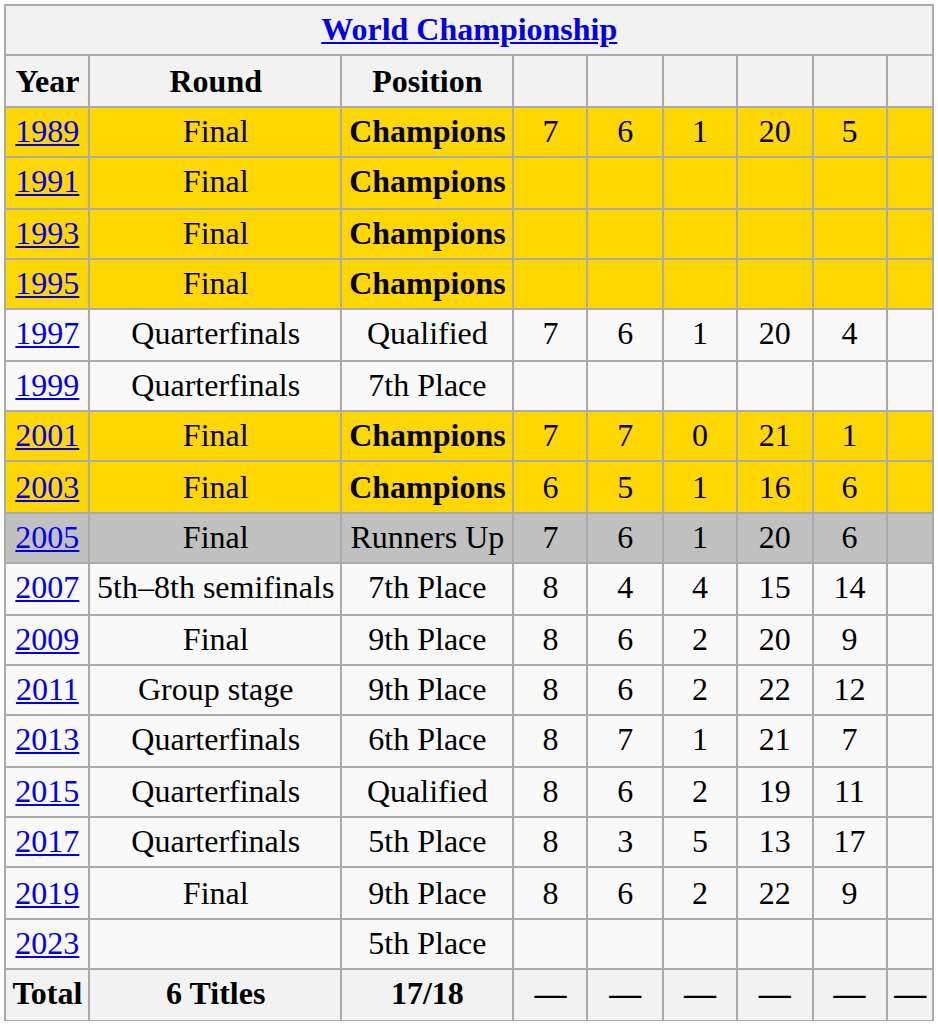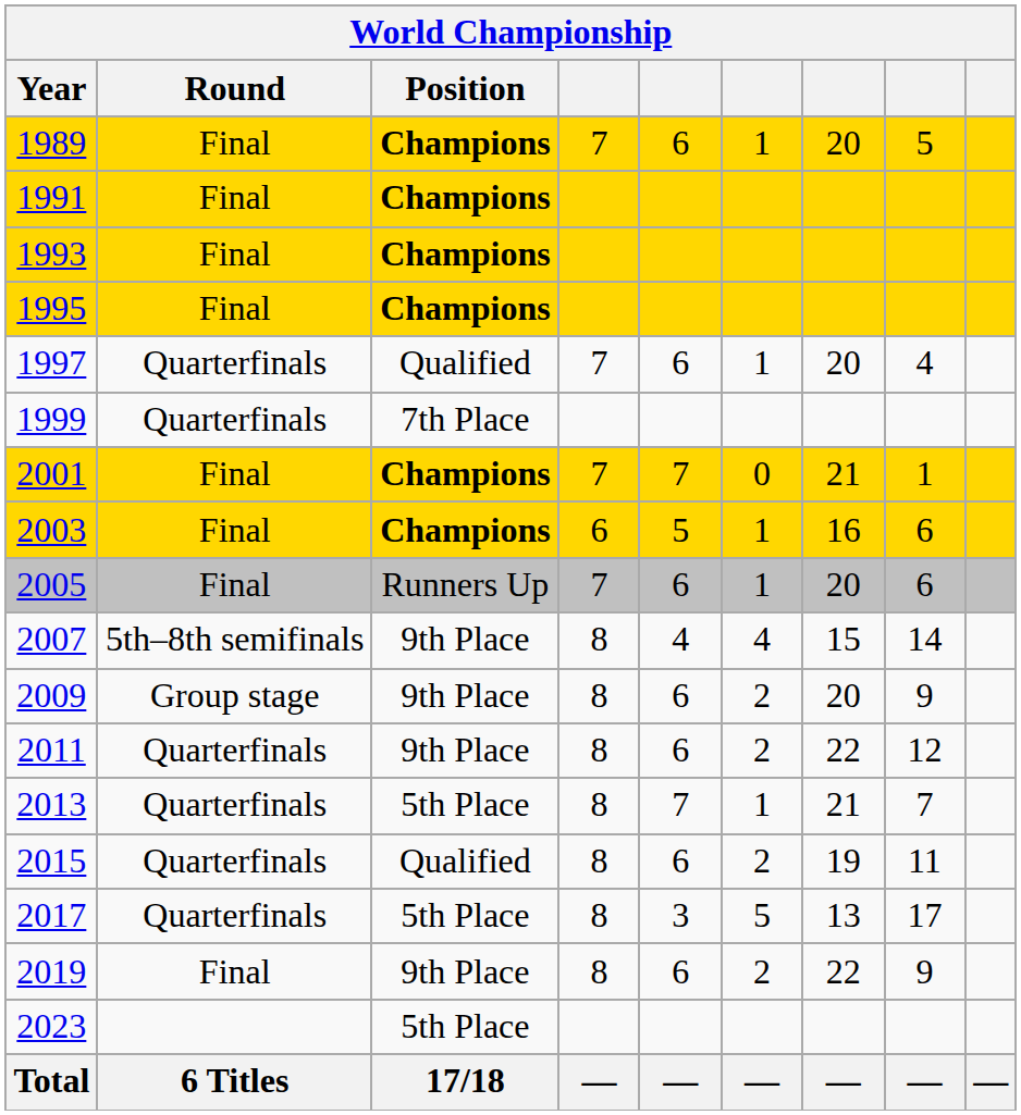2007 | Position: 7th Place -> 9th Place
2009 | Round: Final -> Group stage
2011 | Round: Group stage -> Quarterfinals
2013 | Position: 6th Place -> 5th Place
